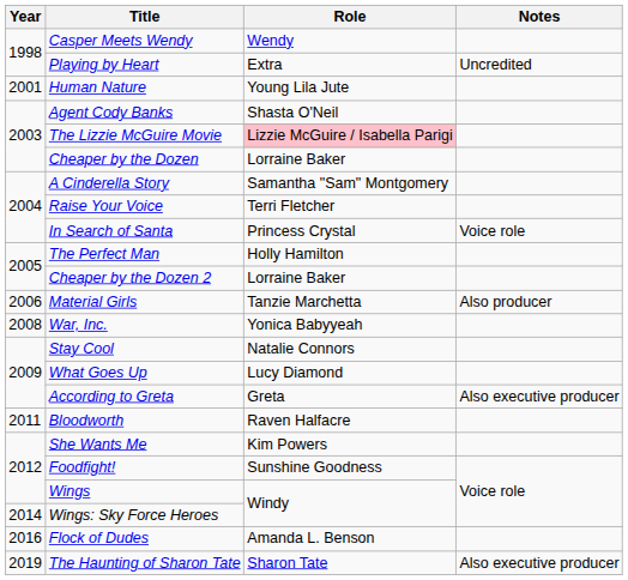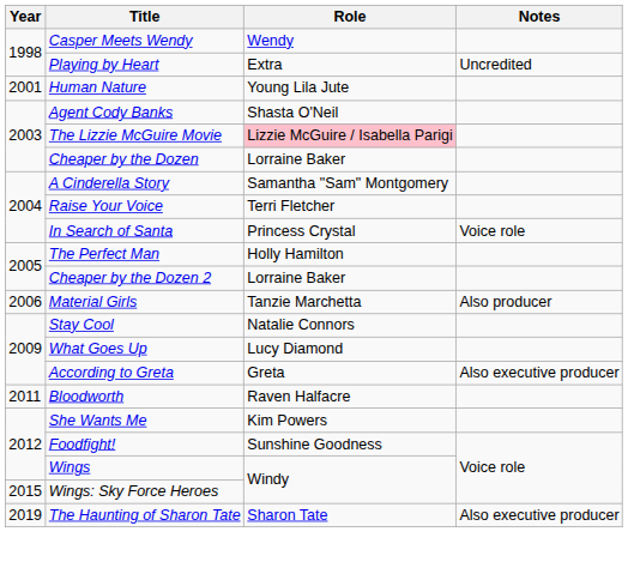- row: 2008 | War, Inc. | Yonica Babyyeah
Wings: Sky Force Heroes | Year: 2014 -> 2015
- row: 2016 | Flock of Dudes | Amanda L. Benson
